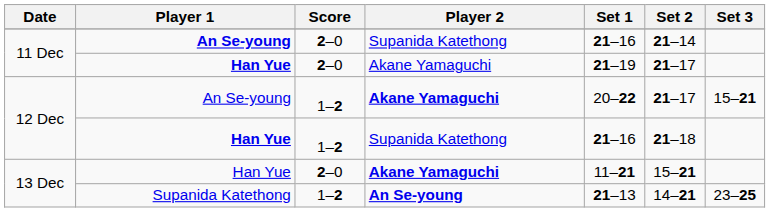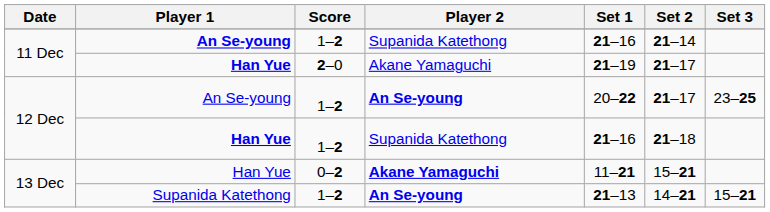11 Dec / An Se-young | Score: 2–0 -> 1–2
12 Dec / An Se-young | Player 2: Akane Yamaguchi -> An Se-young
12 Dec / An Se-young | Set 3: 15–21 -> 23–25
13 Dec / Han Yue | Score: 2–0 -> 0–2
13 Dec / Supanida Katethong | Set 3: 23–25 -> 15–21
